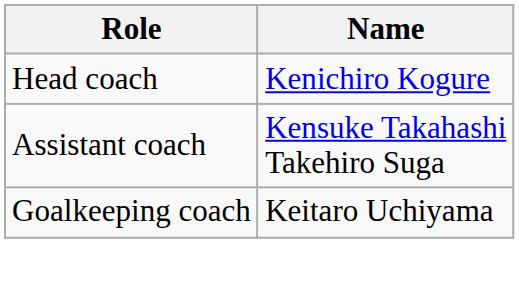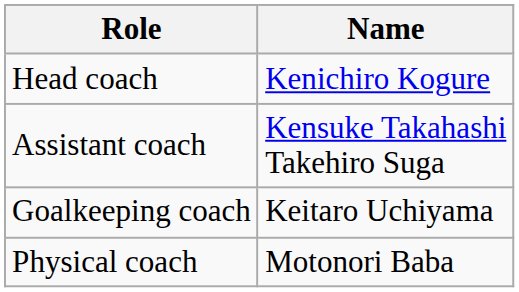+ row: Physical coach | Motonori Baba
